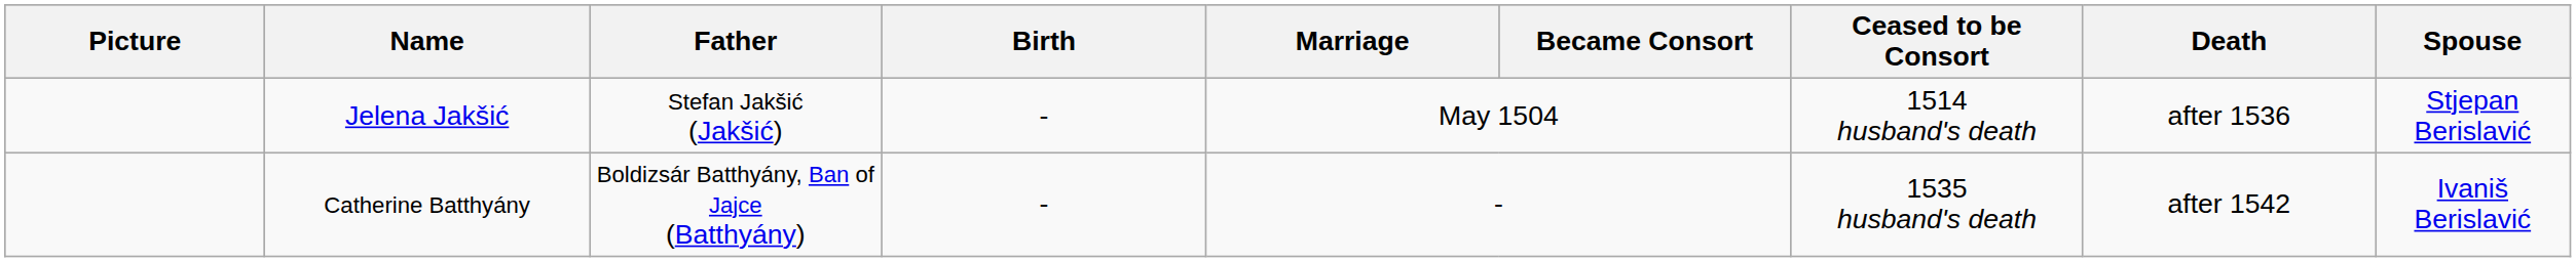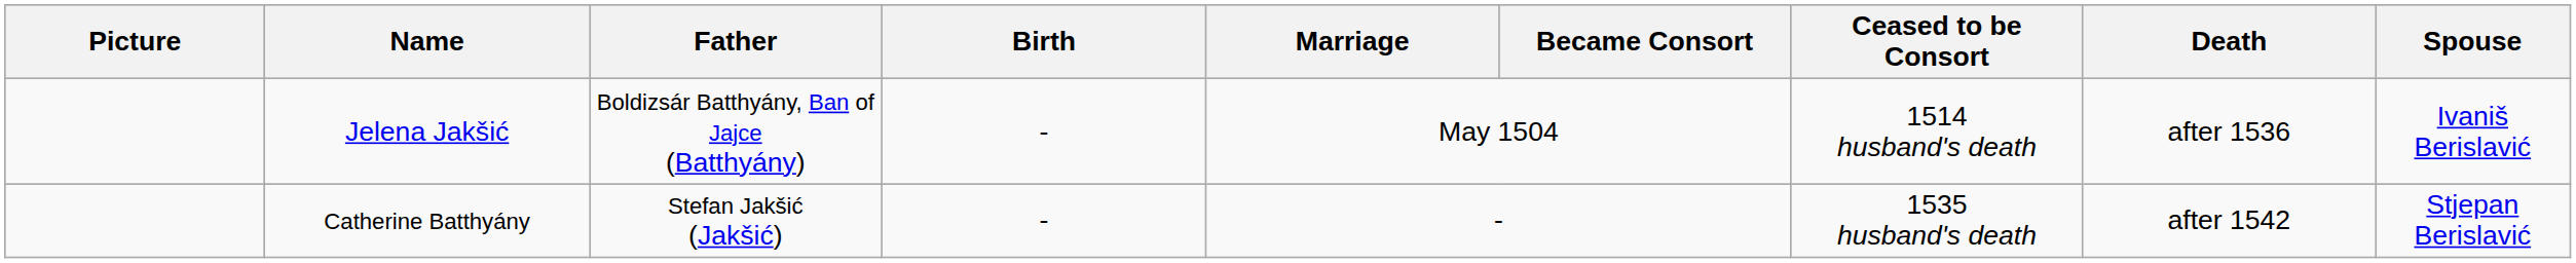Jelena Jakšić | Father: Stefan Jakšić (Jakšić) -> Boldizsár Batthyány, Ban of Jajce (Batthyány)
Jelena Jakšić | Spouse: Stjepan Berislavić -> Ivaniš Berislavić
Catherine Batthyány | Father: Boldizsár Batthyány, Ban of Jajce (Batthyány) -> Stefan Jakšić (Jakšić)
Catherine Batthyány | Spouse: Ivaniš Berislavić -> Stjepan Berislavić
